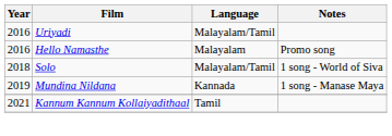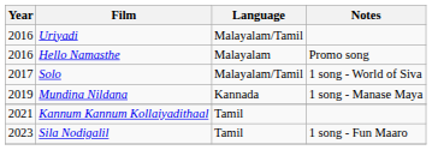Solo | Year: 2018 -> 2017
+ row: 2023 | Sila Nodigalil | Tamil | 1 song - Fun Maaro
